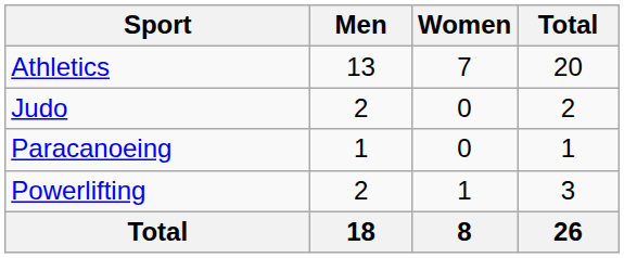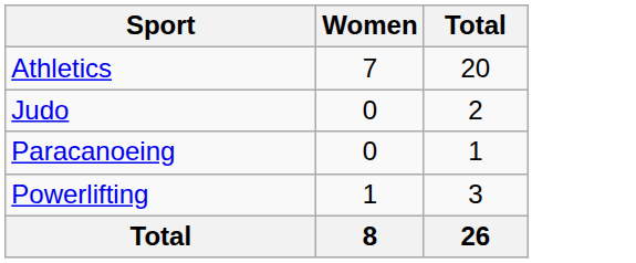- column: Men | 13 | 2 | 1 | 2 | 18
